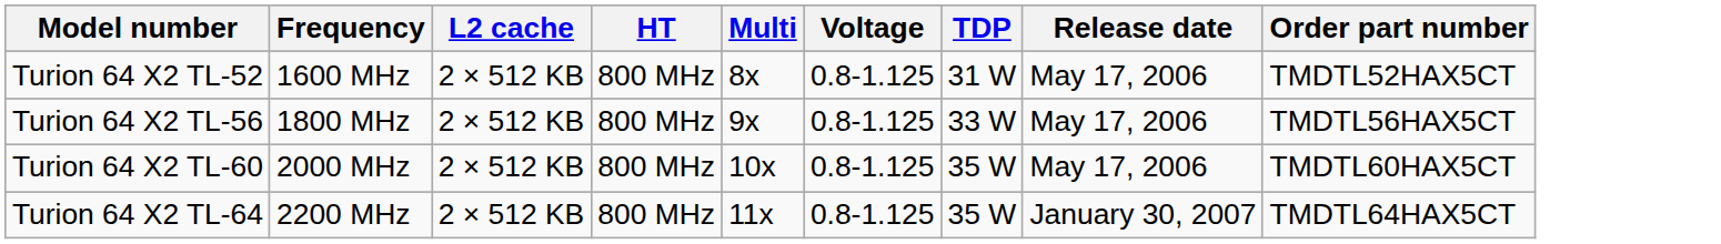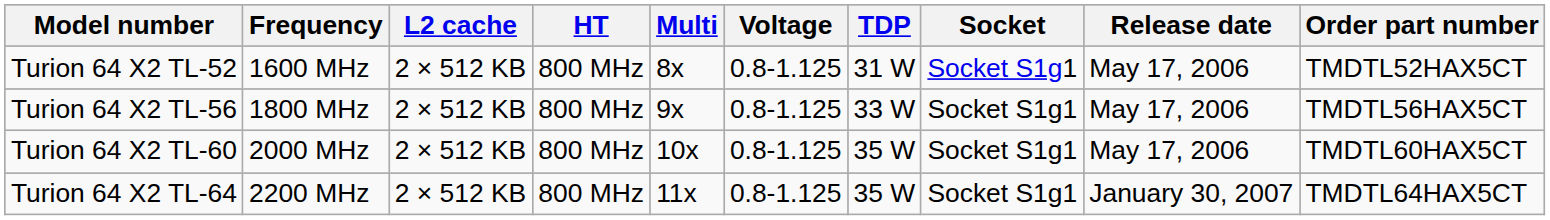+ column: Socket | Socket S1g1 | Socket S1g1 | Socket S1g1 | Socket S1g1
